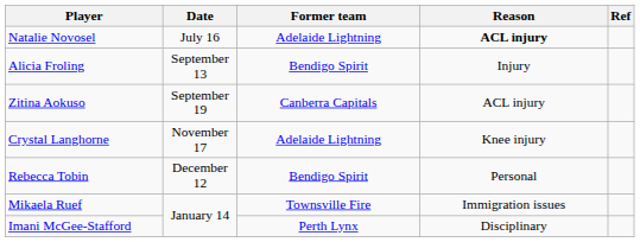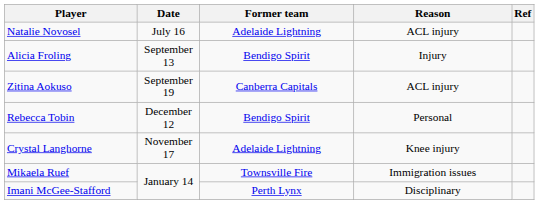Natalie Novosel | Reason: bold -> normal
rows swapped: Crystal Langhorne <-> Rebecca Tobin
